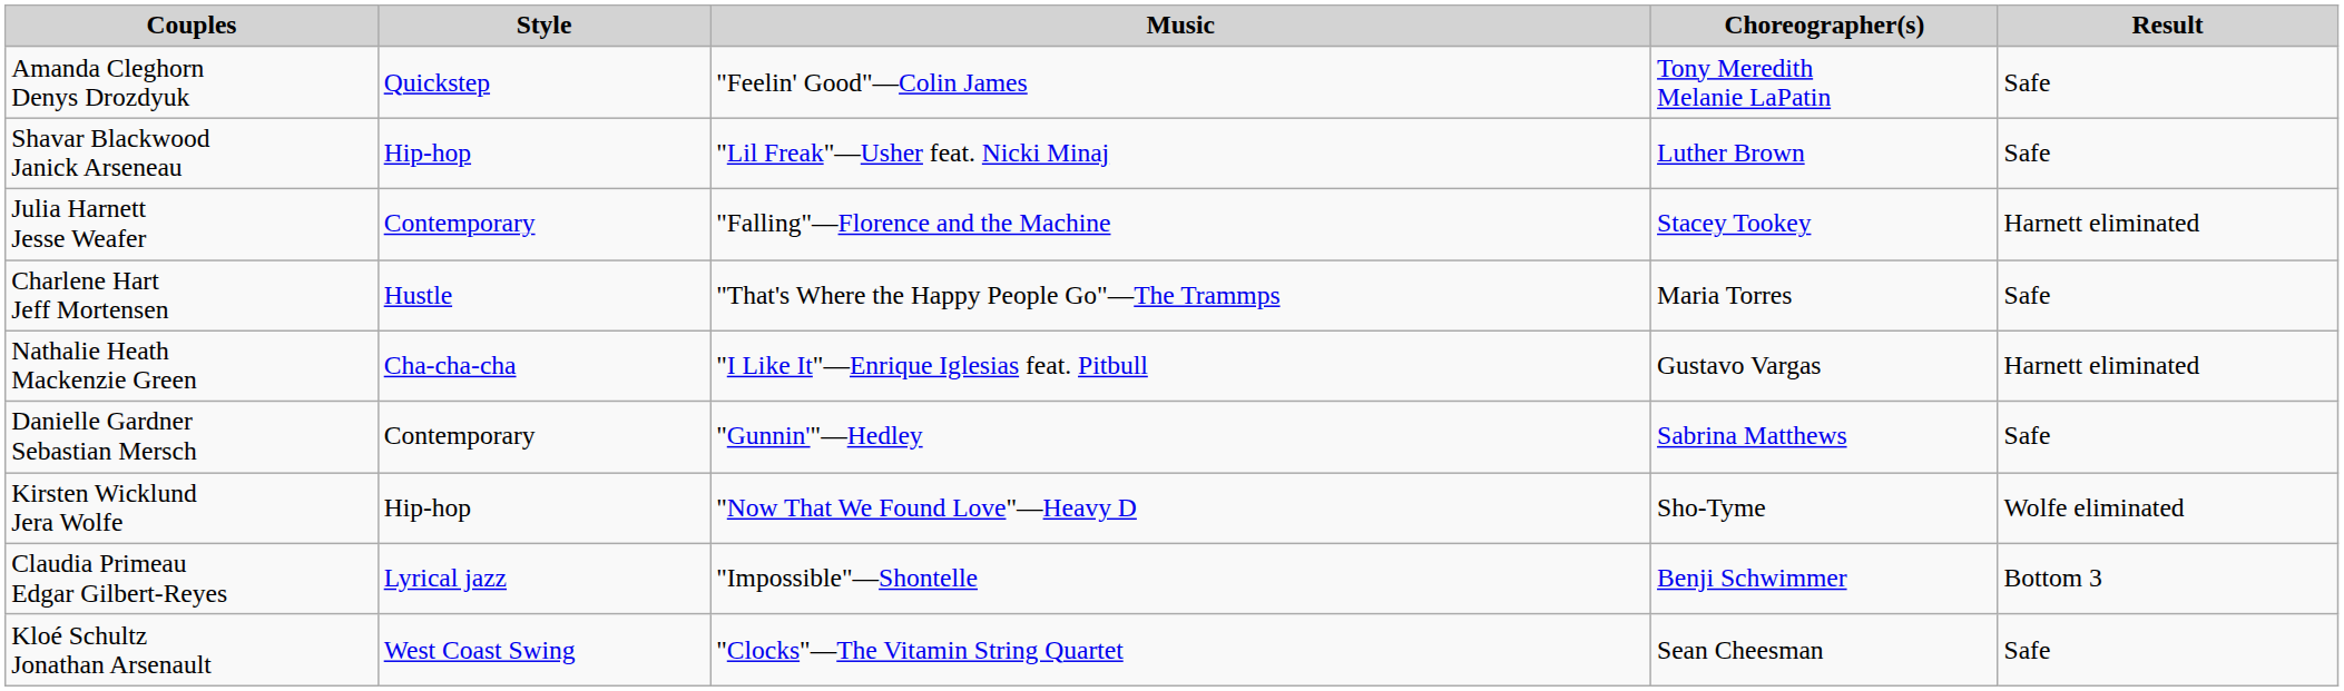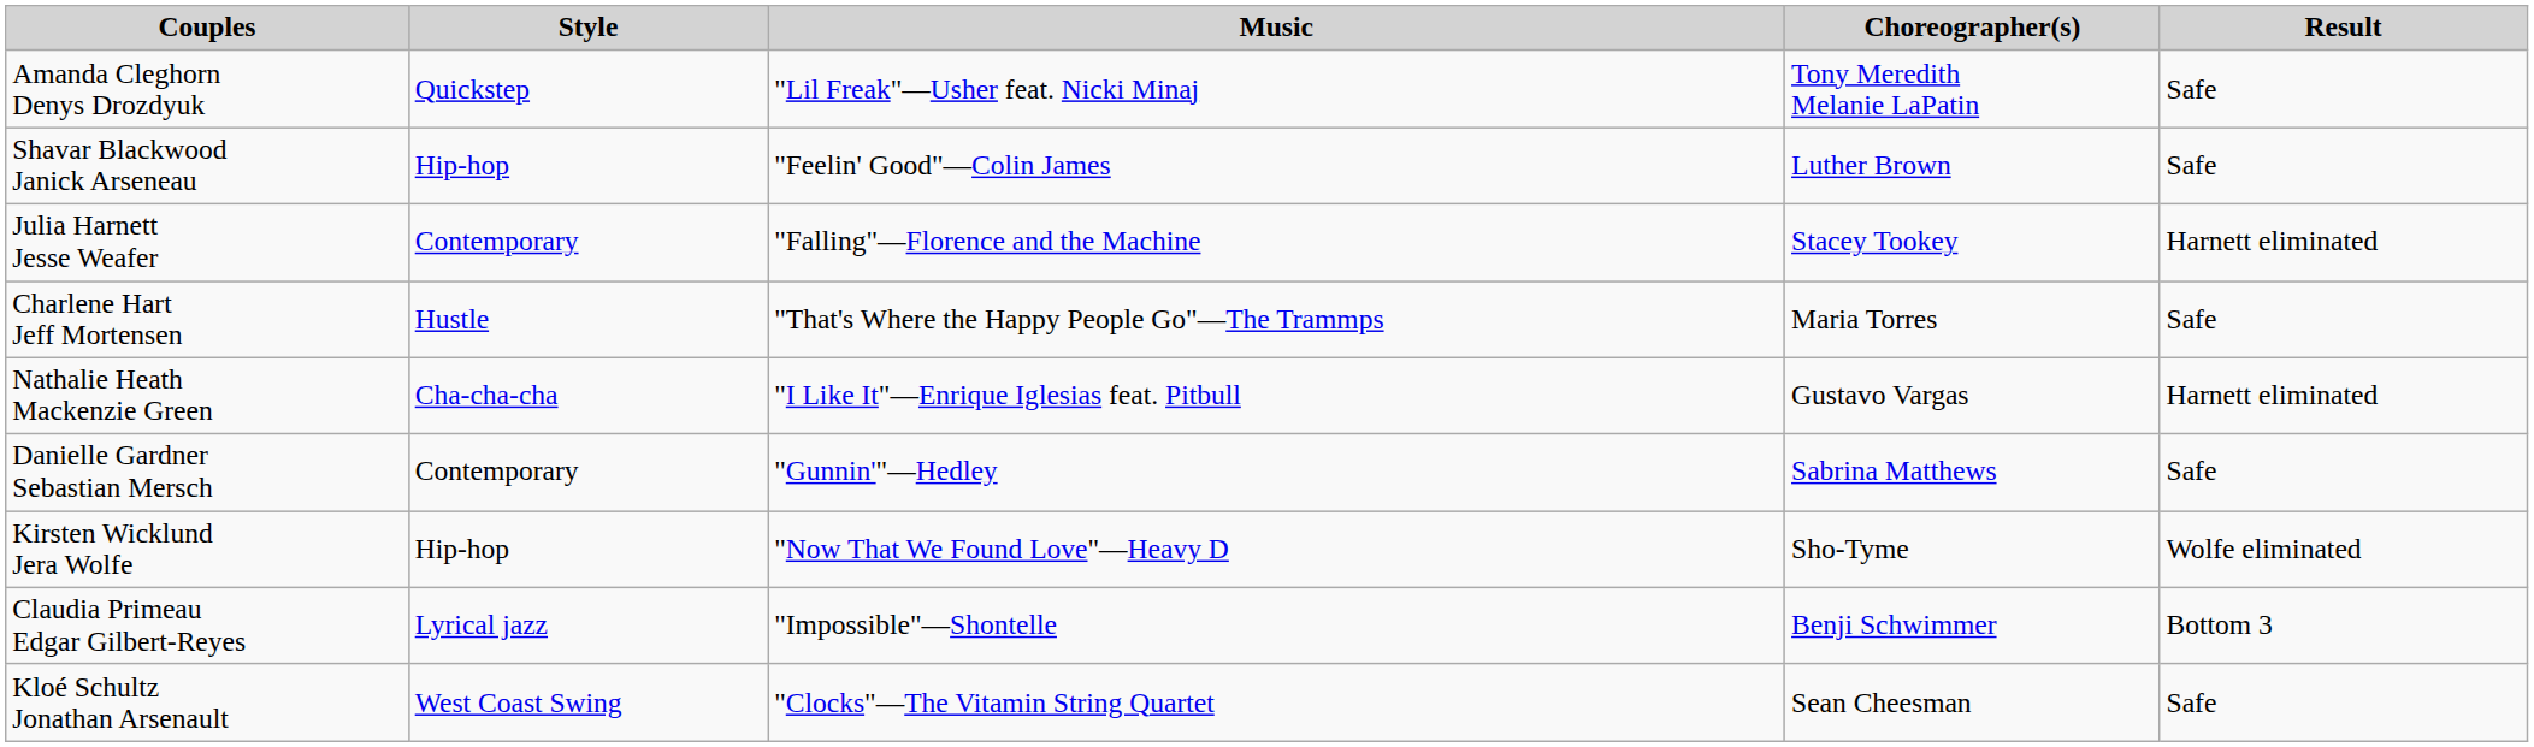Amanda Cleghorn Denys Drozdyuk | Music: "Feelin' Good"—Colin James -> "Lil Freak"—Usher feat. Nicki Minaj
Shavar Blackwood Janick Arseneau | Music: "Lil Freak"—Usher feat. Nicki Minaj -> "Feelin' Good"—Colin James
